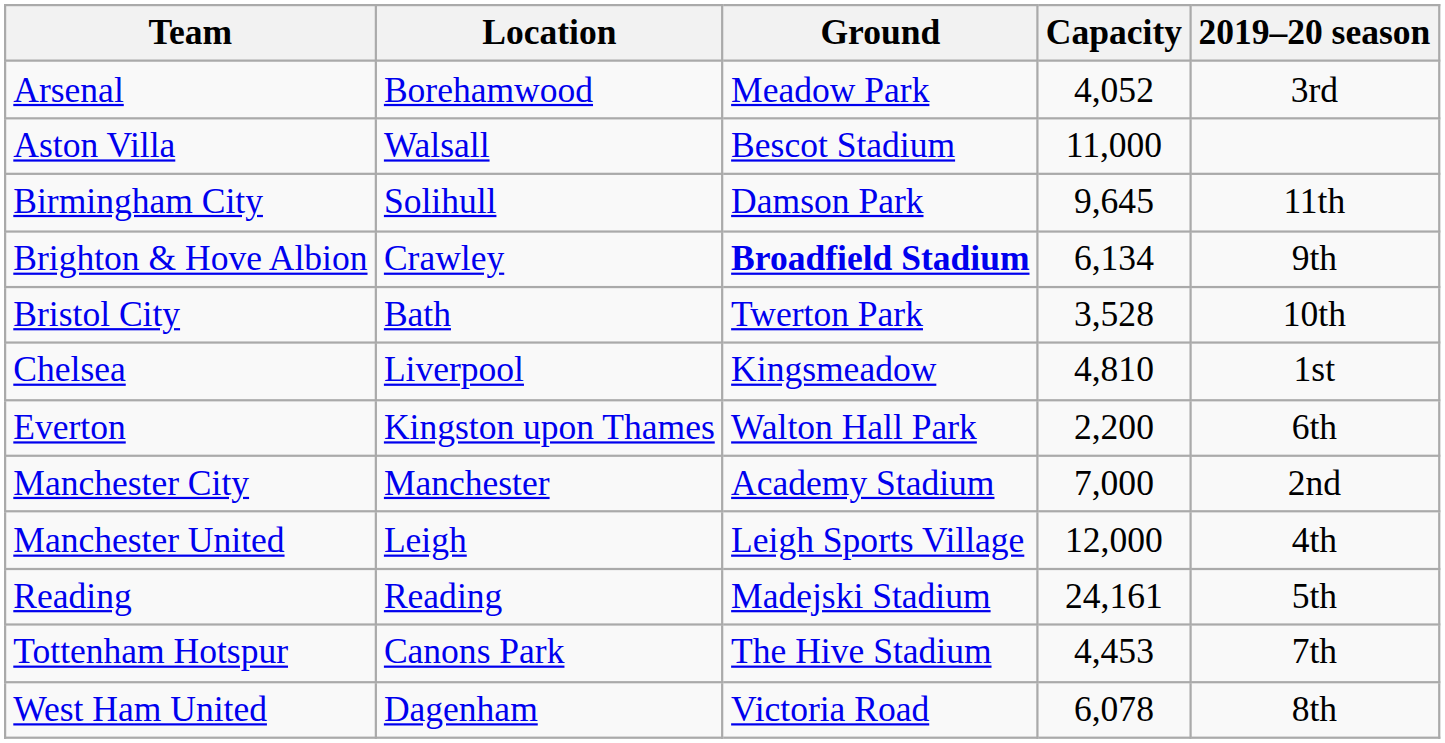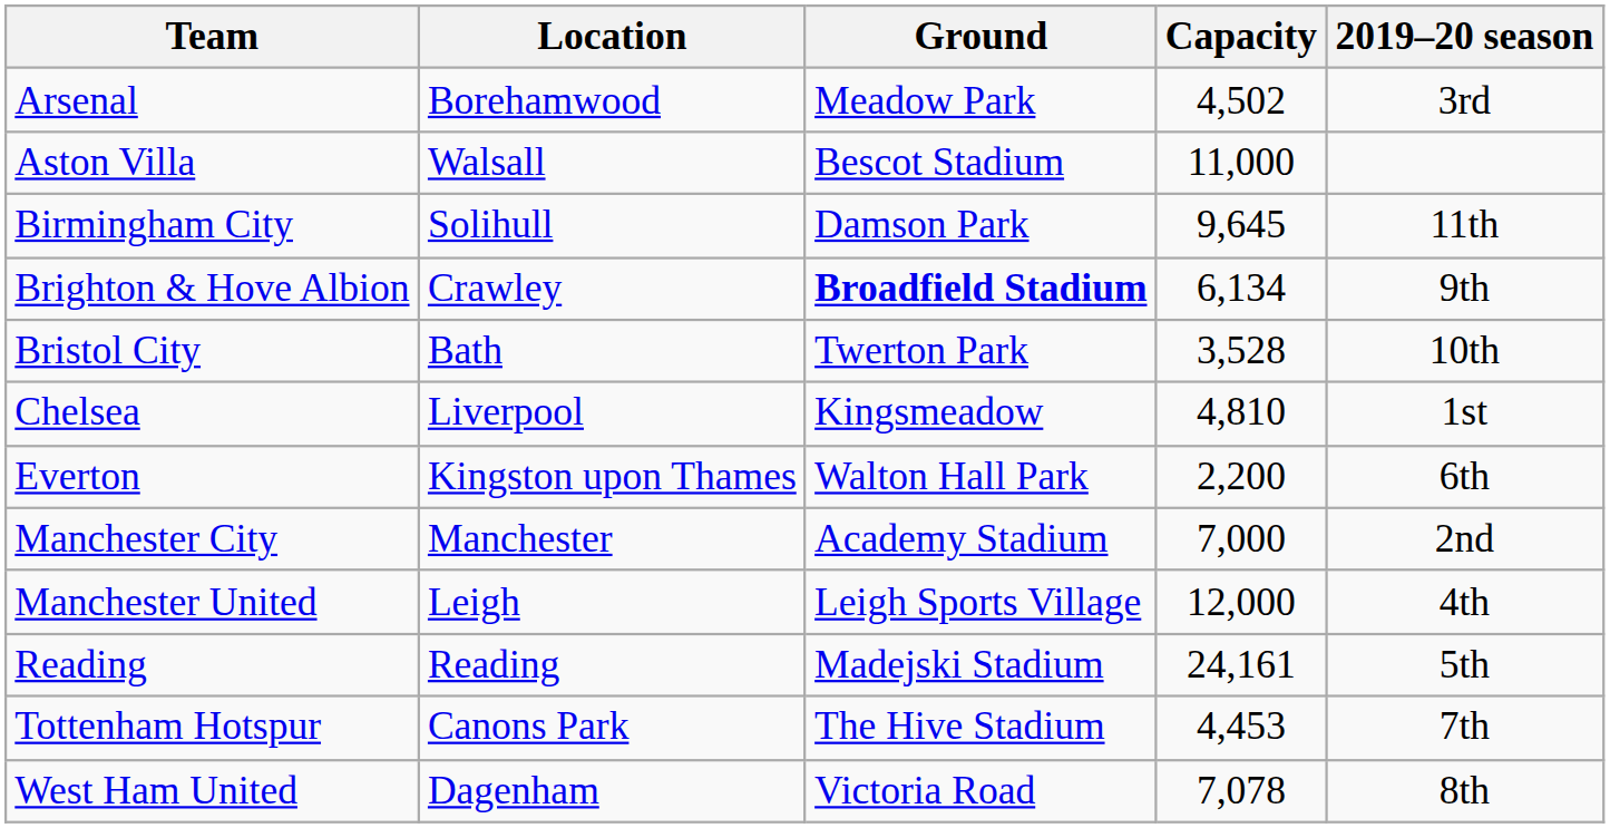Arsenal | Capacity: 4,052 -> 4,502
West Ham United | Capacity: 6,078 -> 7,078
